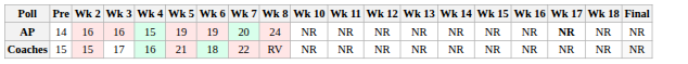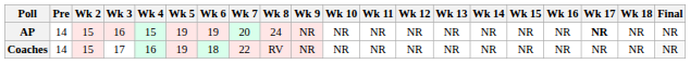+ column: Wk 9 | NR | NR
AP | Wk 2: 16 -> 15
Coaches | Pre: 15 -> 14
Coaches | Wk 5: 21 -> 19
